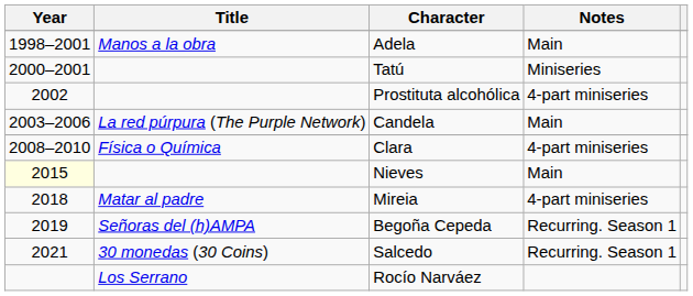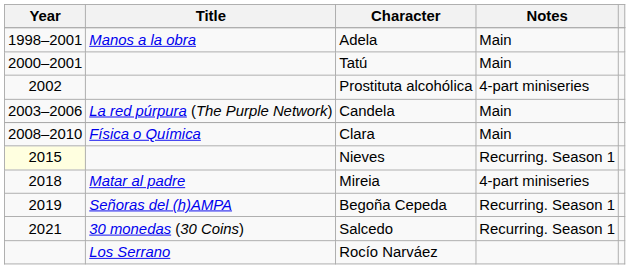Tatú | Notes: Miniseries -> Main
Clara | Notes: 4-part miniseries -> Main
Nieves | Notes: Main -> Recurring. Season 1
